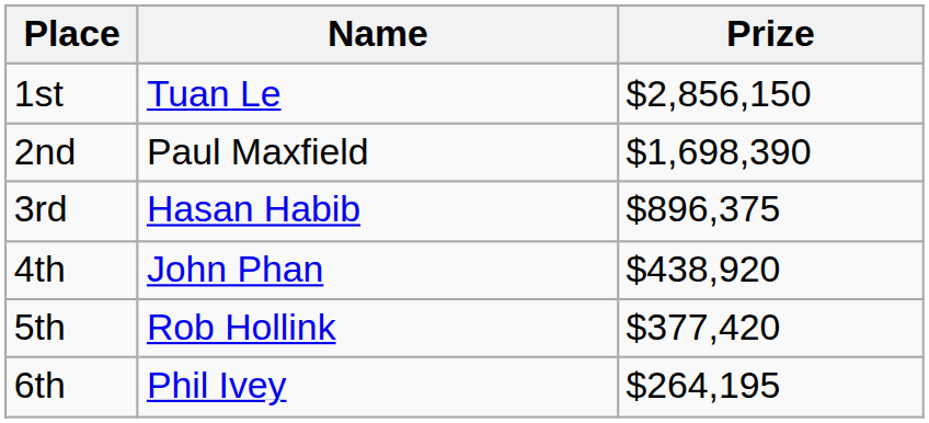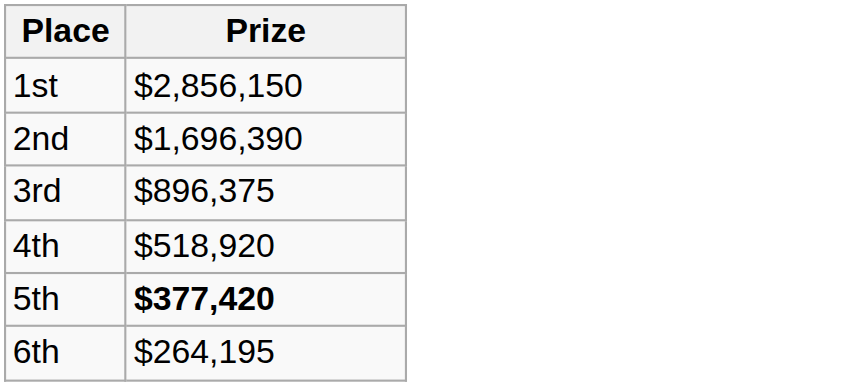- column: Name | Tuan Le | Paul Maxfield | Hasan Habib | John Phan | Rob Hollink | Phil Ivey
2nd | Prize: $1,698,390 -> $1,696,390
4th | Prize: $438,920 -> $518,920
5th | Prize: normal -> bold
